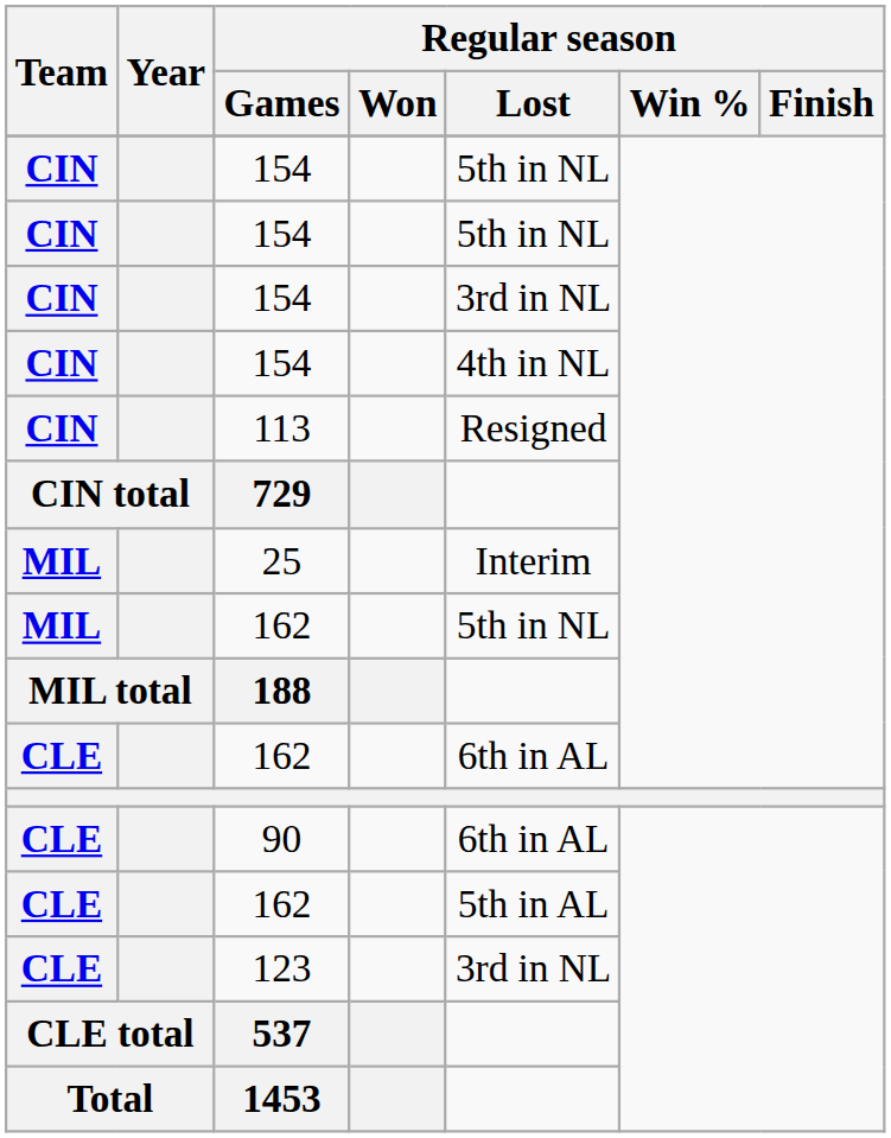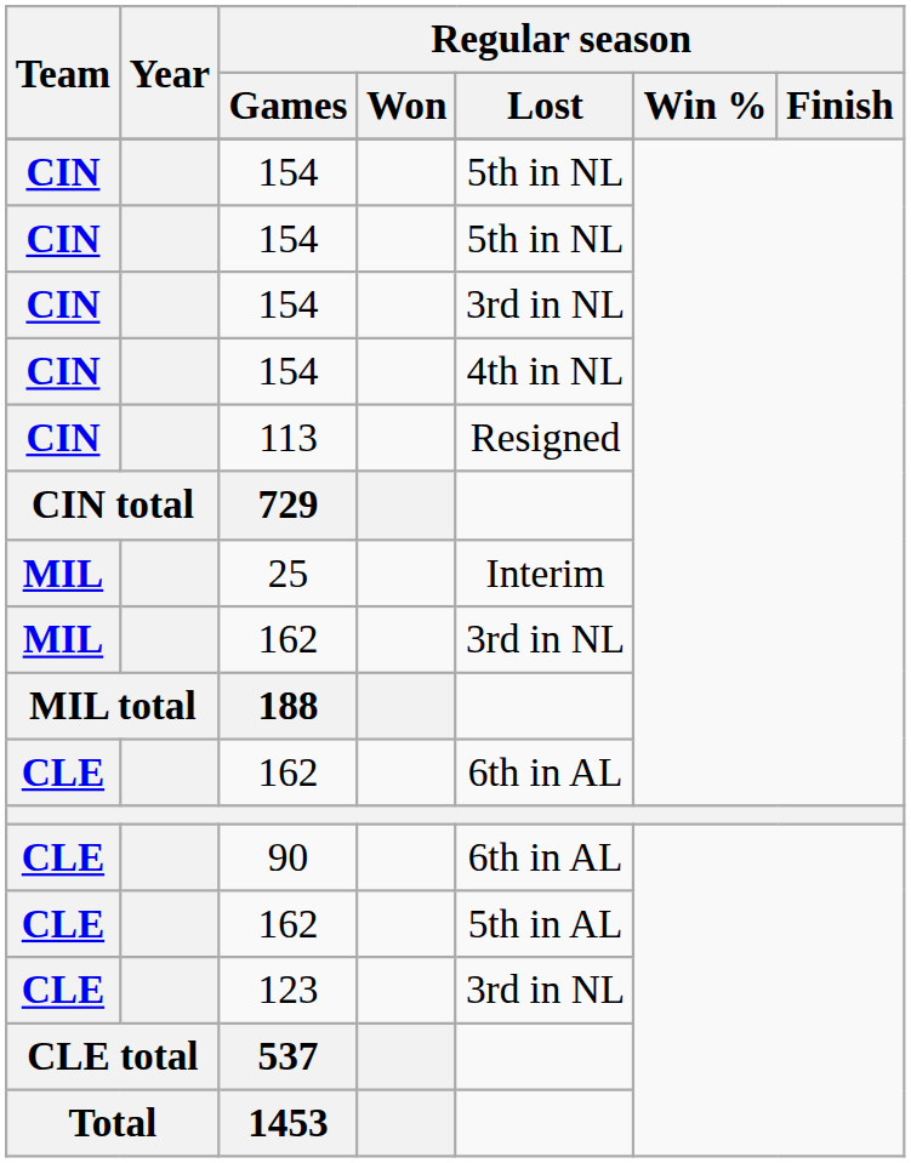MIL / 162 | Regular season / Lost: 5th in NL -> 3rd in NL
